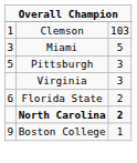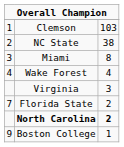+ row: 2 | NC State | 38
Miami | column 3: 5 -> 8
+ row: 4 | Wake Forest | 4
- row: 5 | Pittsburgh | 3
Florida State | column 1: 6 -> 7
